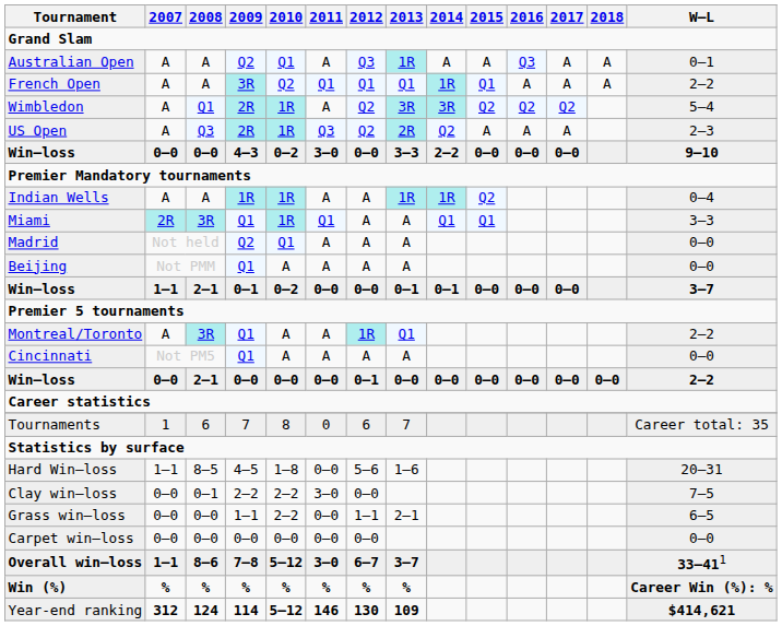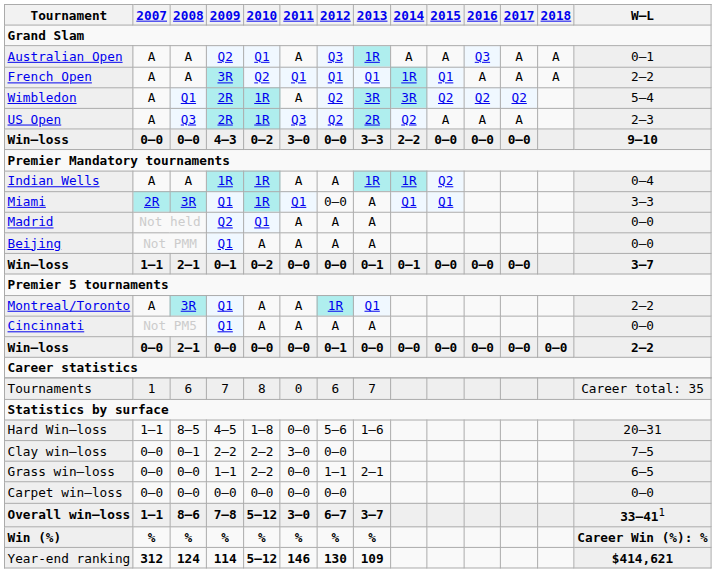Miami | 2012: A -> 0–0
